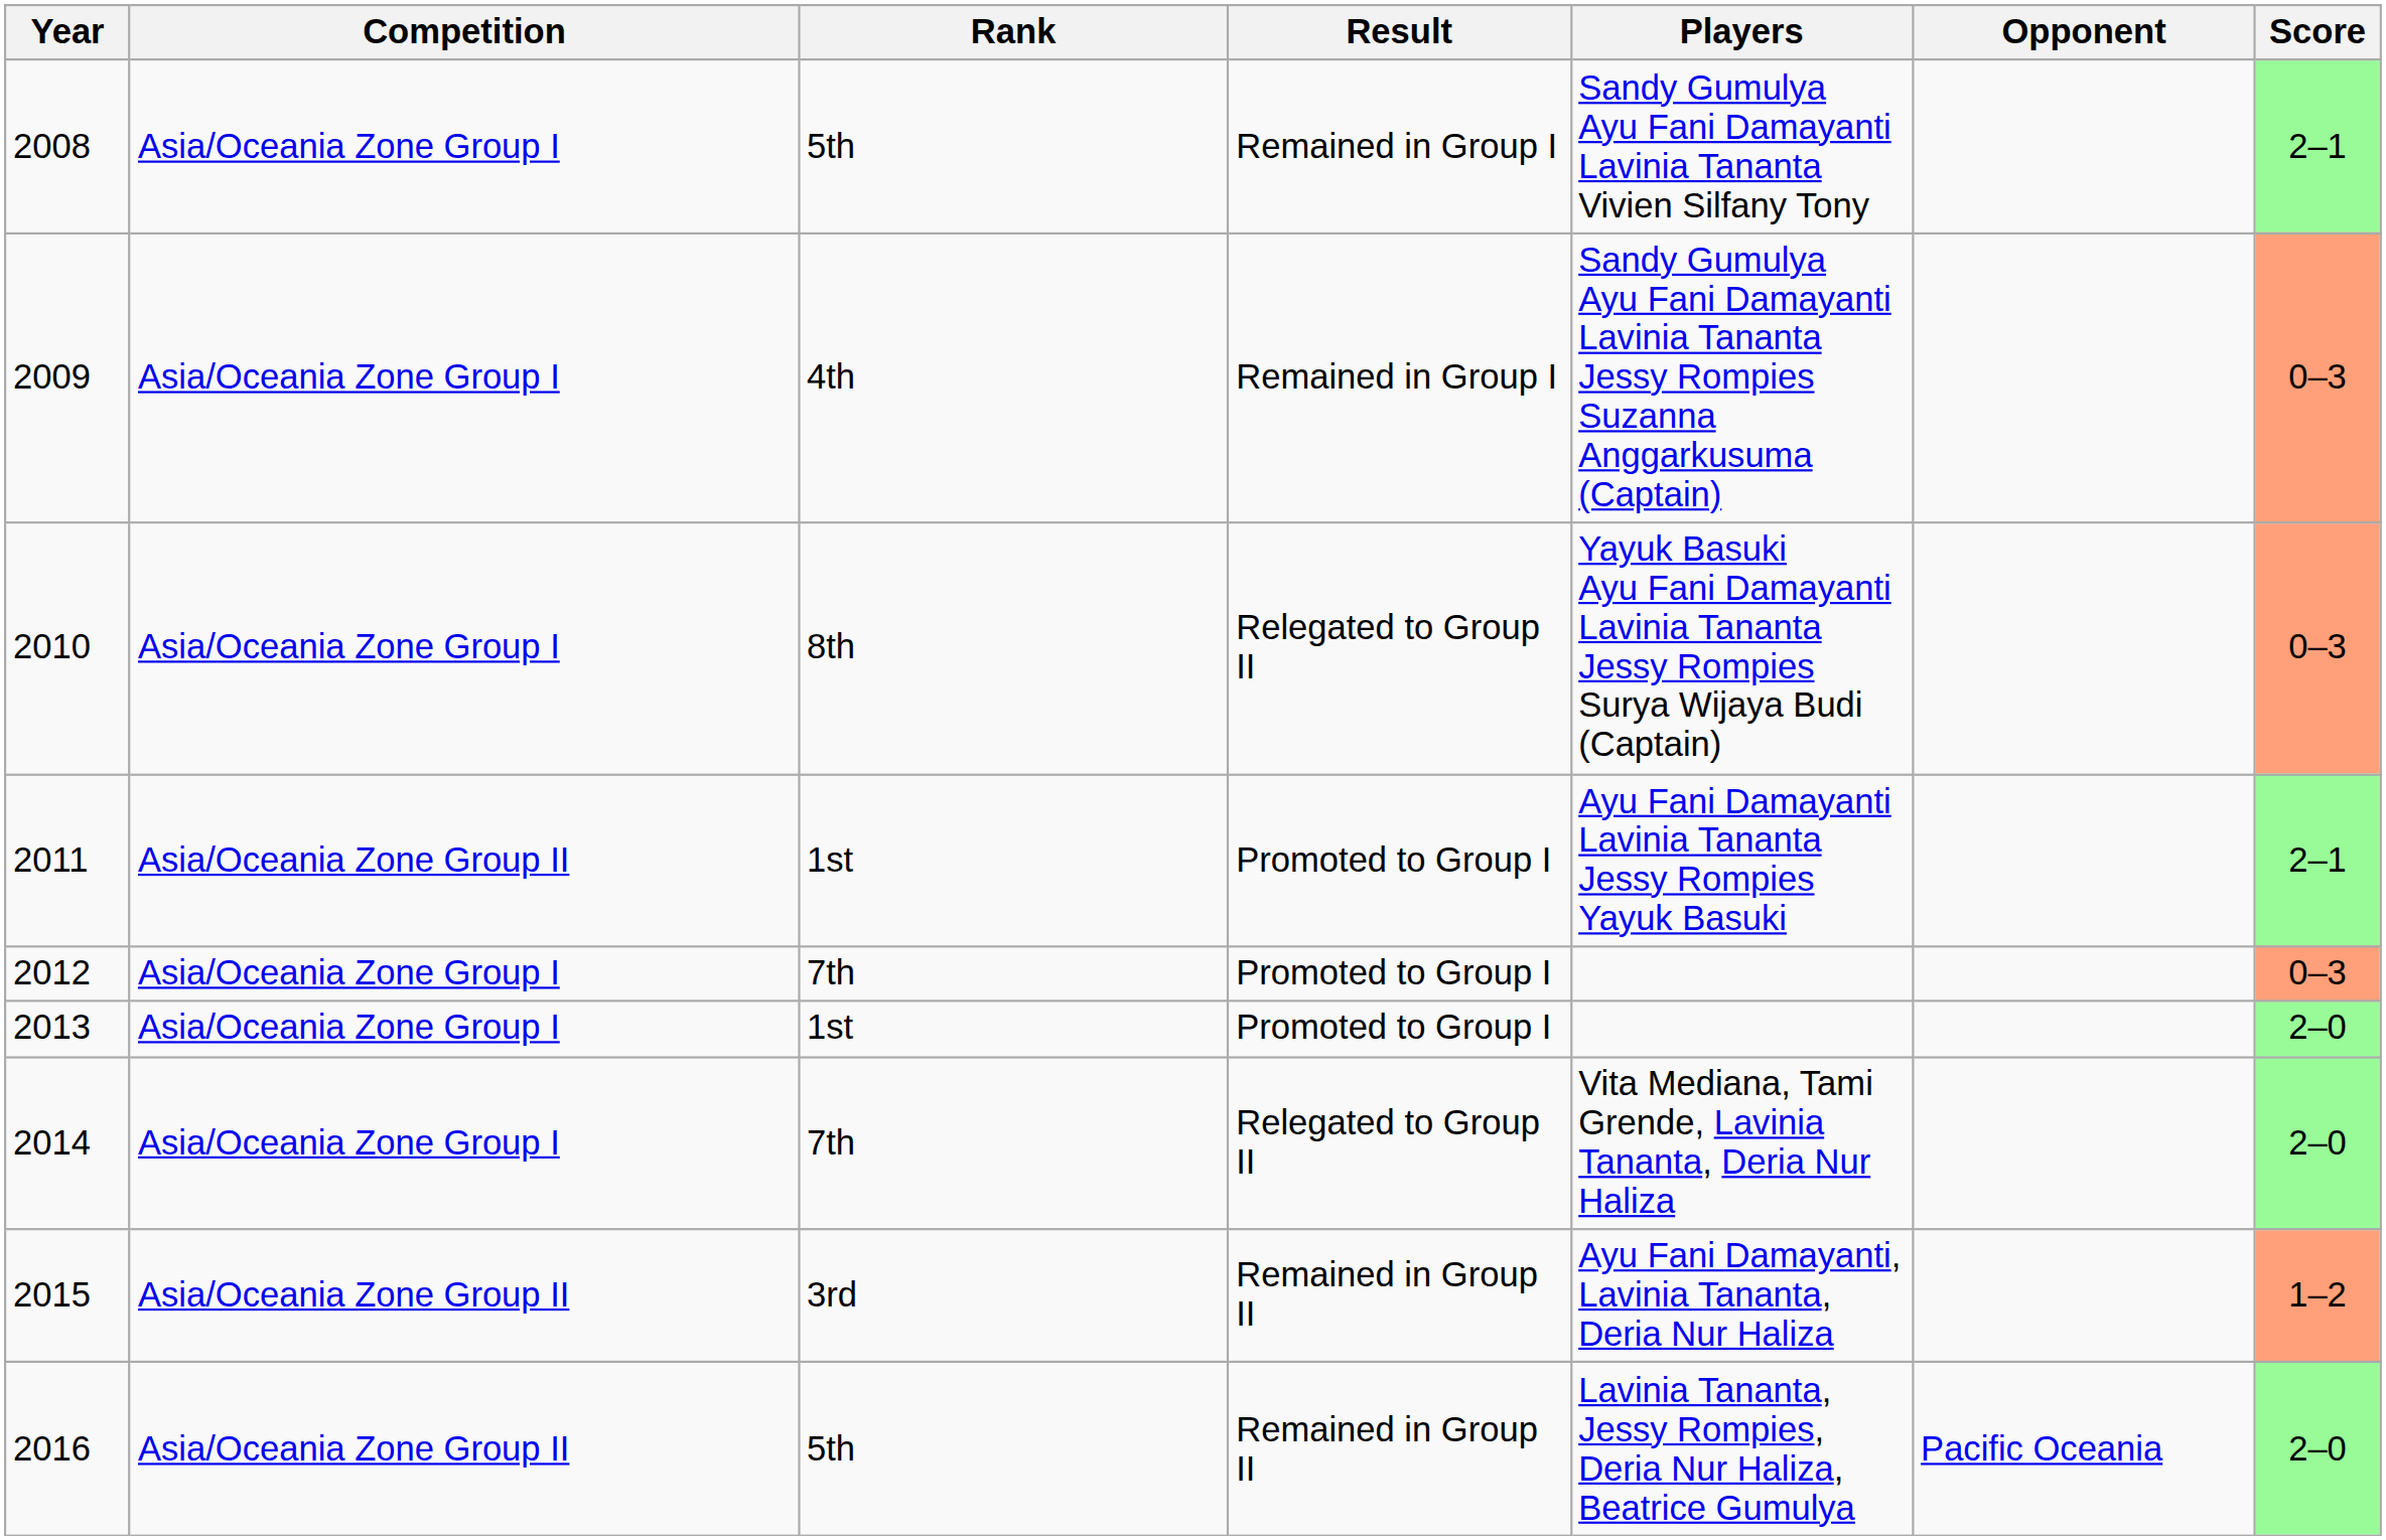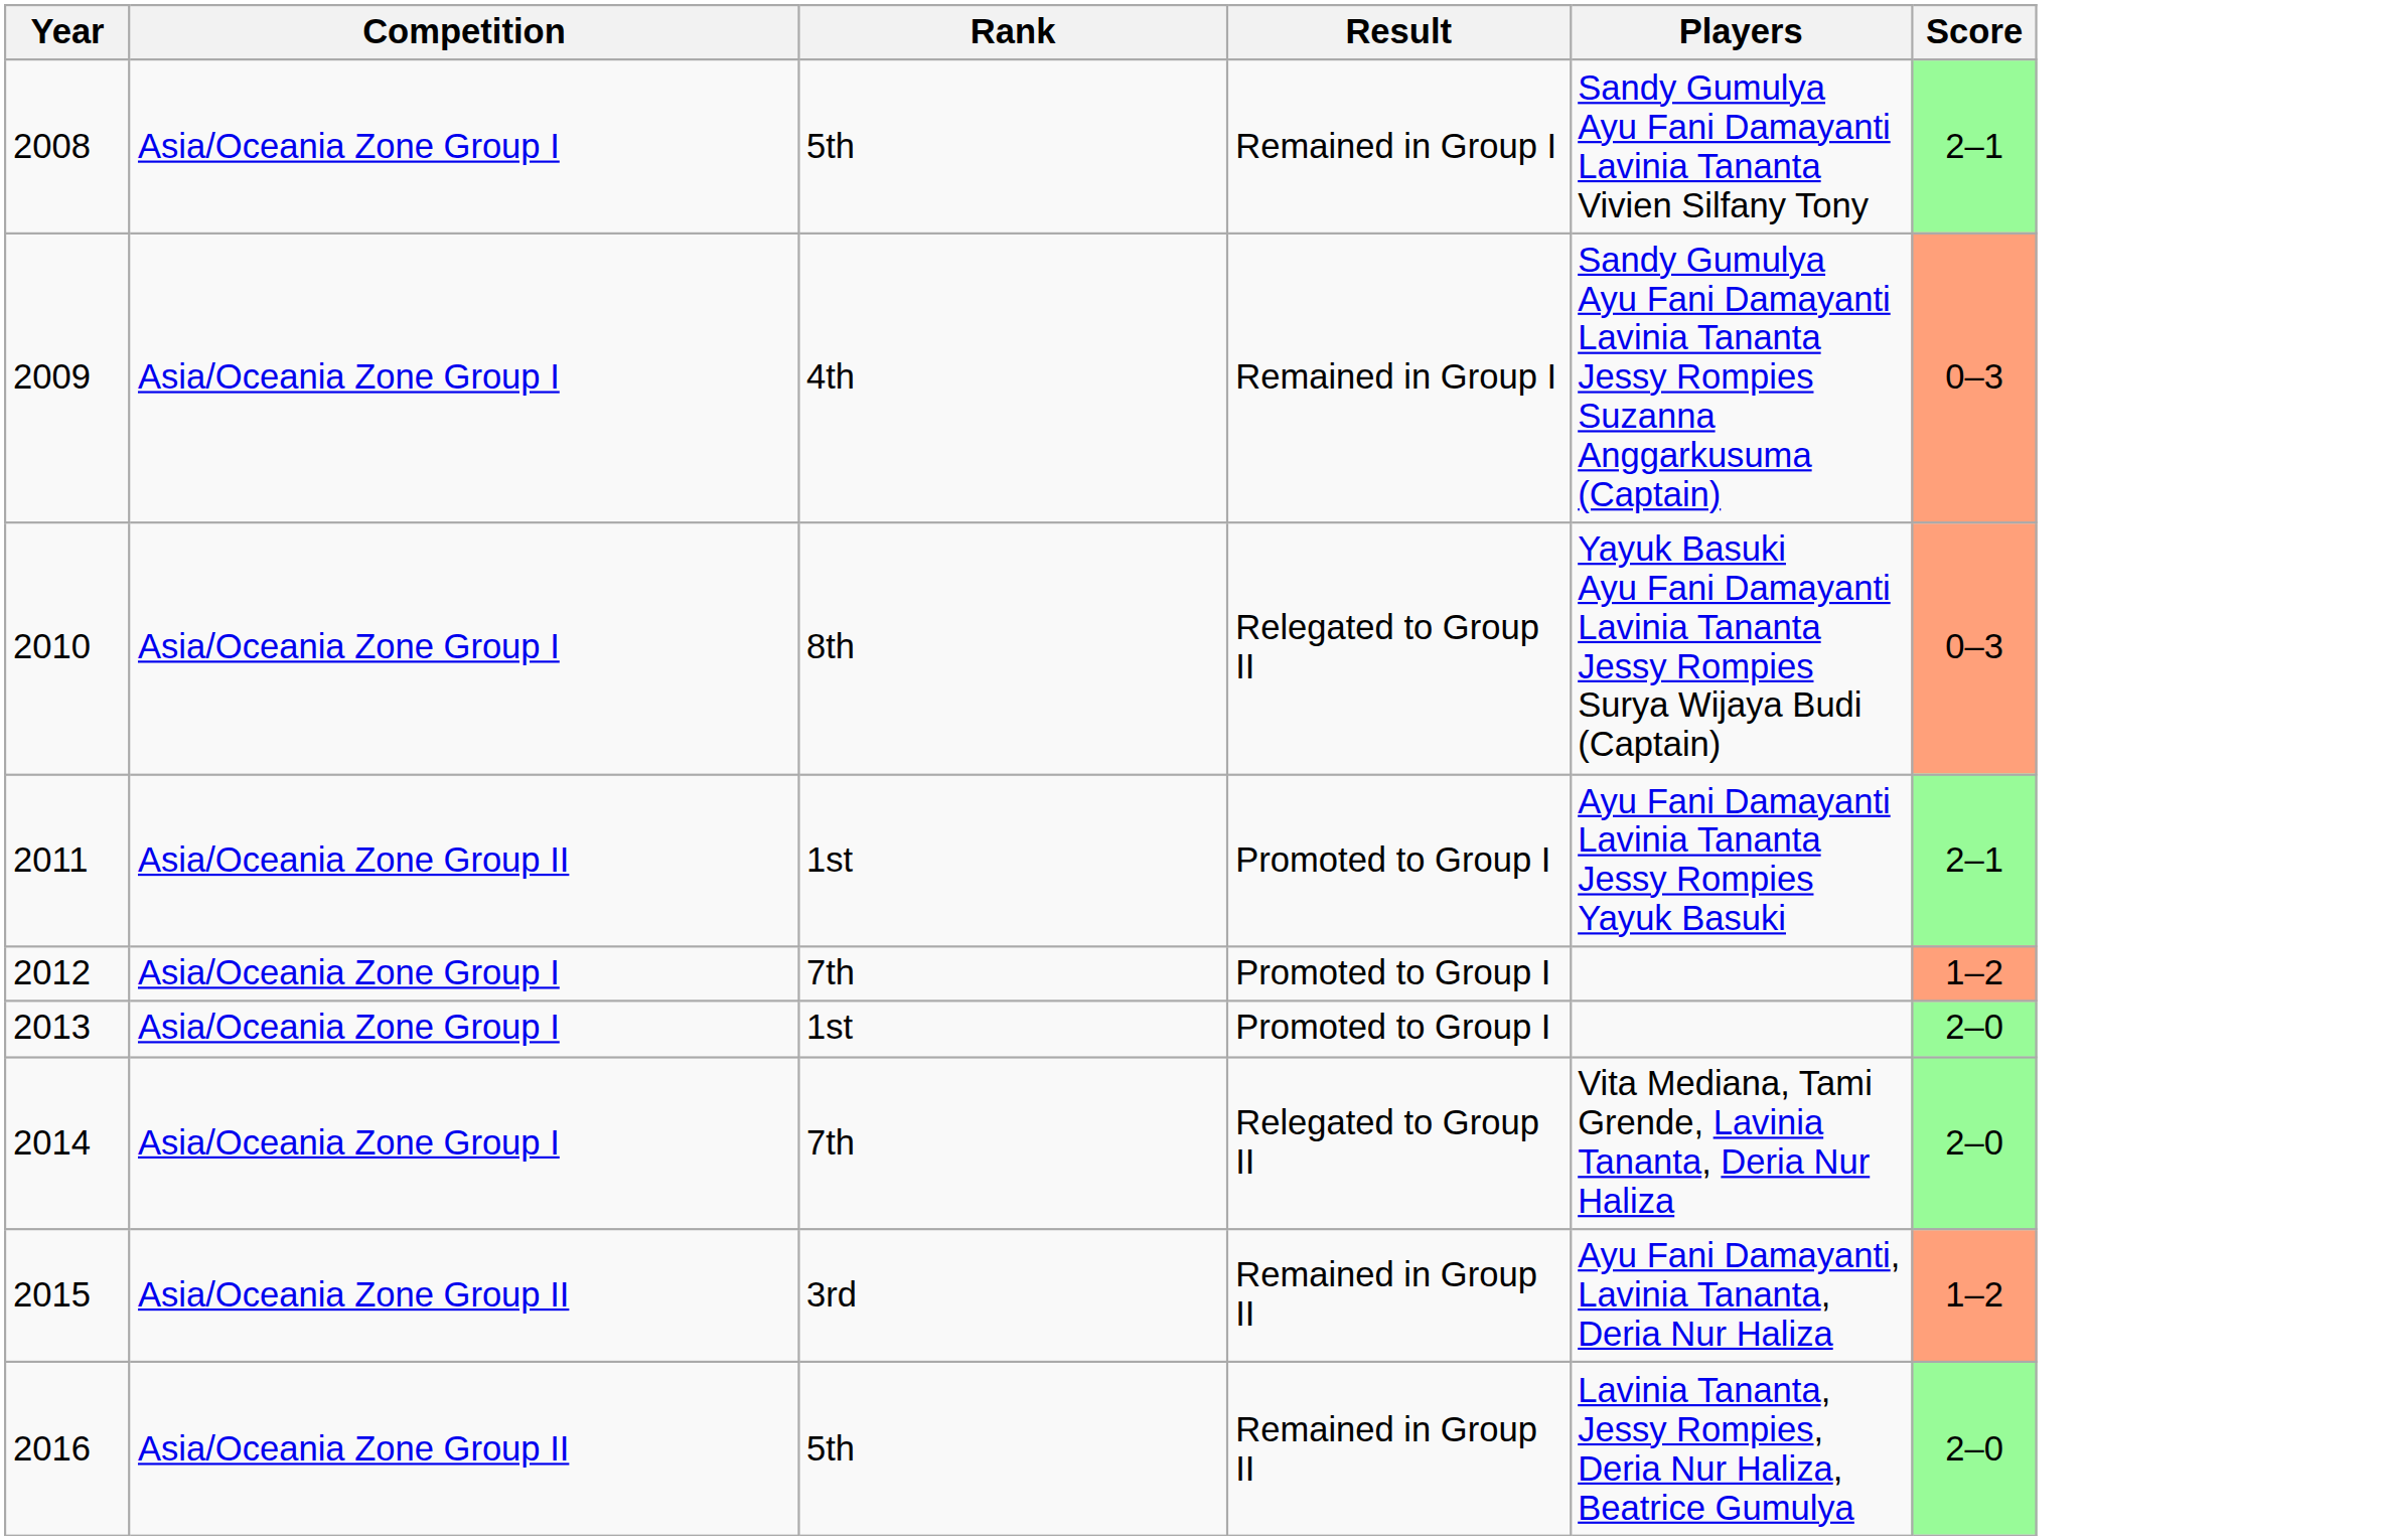- column: Opponent | Pacific Oceania
2012 | Score: 0–3 -> 1–2
